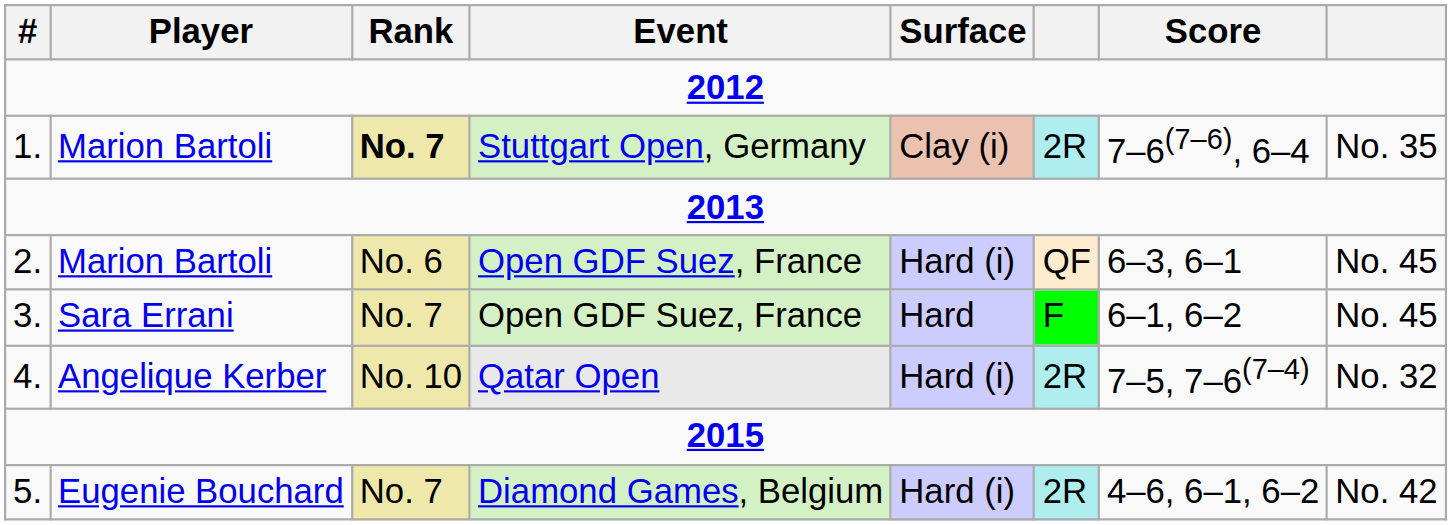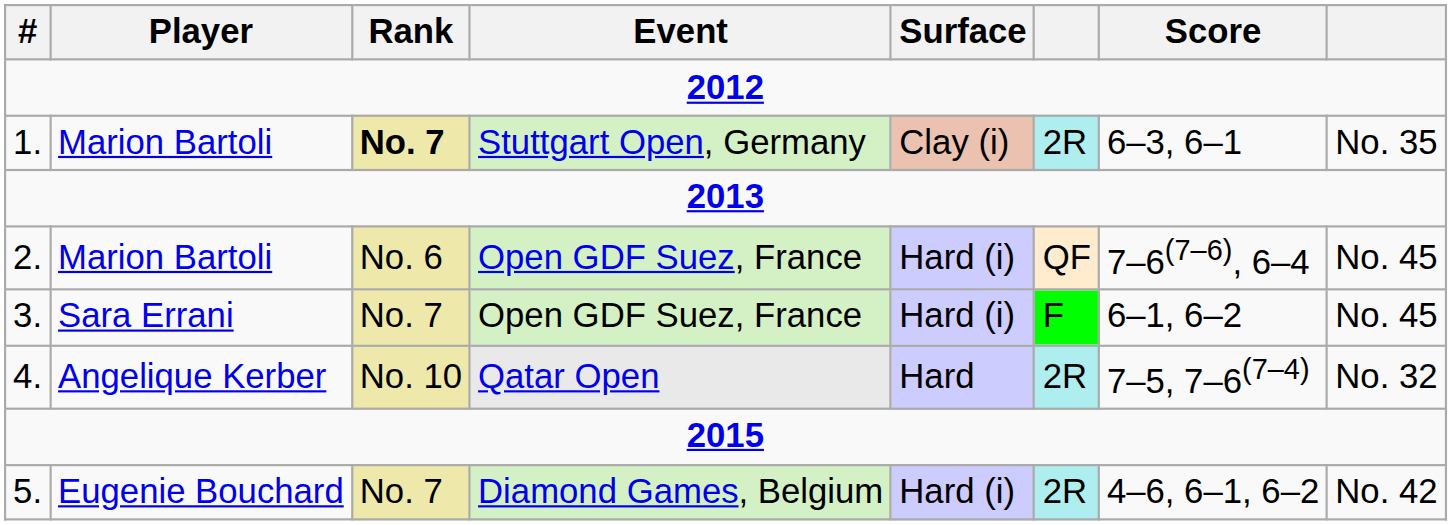1. | Score: 7–6(7–6), 6–4 -> 6–3, 6–1
2. | Score: 6–3, 6–1 -> 7–6(7–6), 6–4
3. | Surface: Hard -> Hard (i)
4. | Surface: Hard (i) -> Hard
